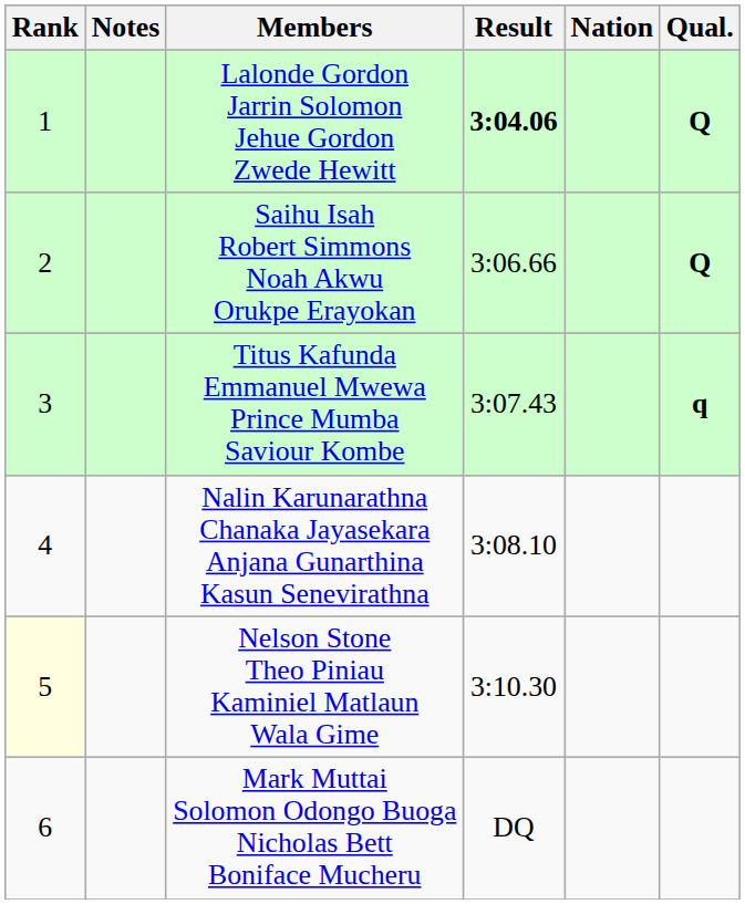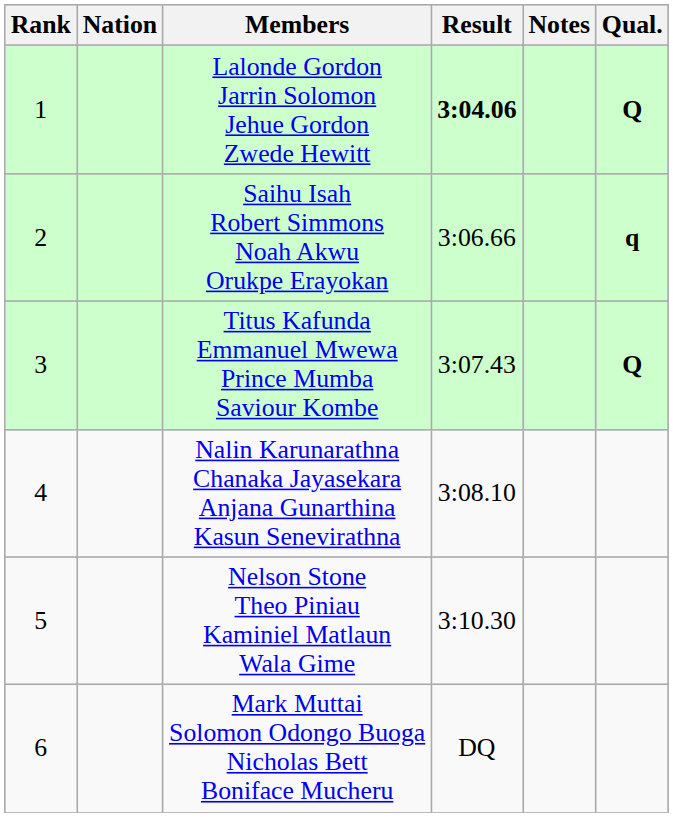columns swapped: Nation <-> Notes
Saihu Isah Robert Simmons Noah Akwu Orukpe Erayokan | Qual.: Q -> q
Titus Kafunda Emmanuel Mwewa Prince Mumba Saviour Kombe | Qual.: q -> Q
Nelson Stone Theo Piniau Kaminiel Matlaun Wala Gime | Rank: lightyellow background -> no background
